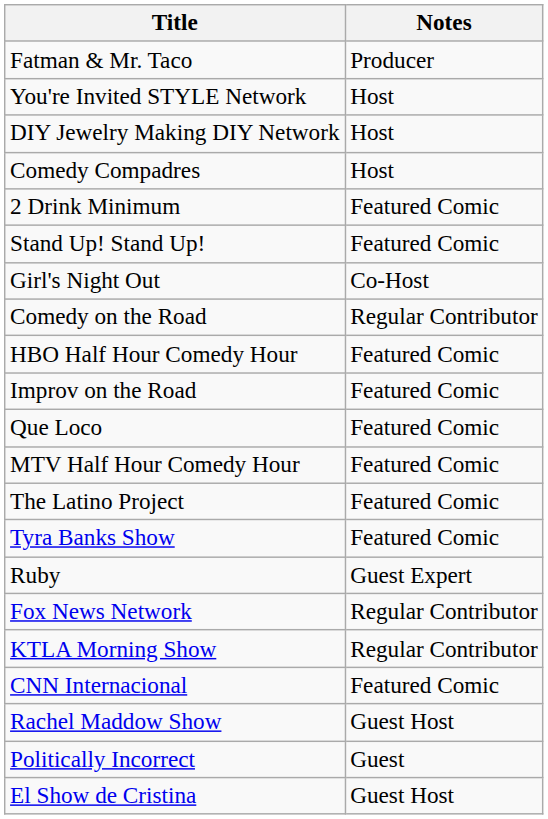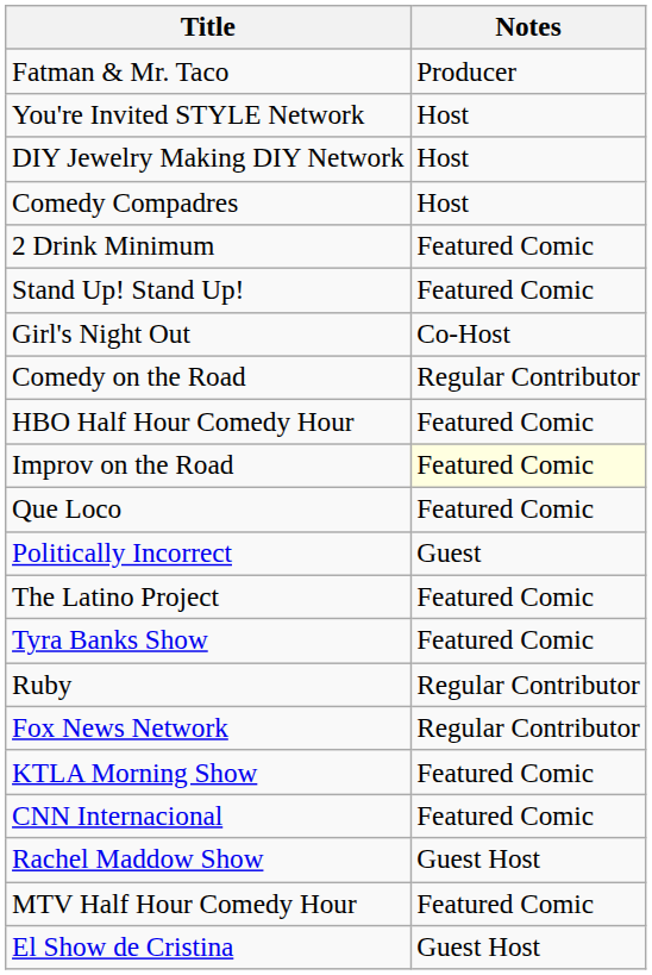Improv on the Road | Notes: no background -> lightyellow background
rows swapped: MTV Half Hour Comedy Hour <-> Politically Incorrect
Ruby | Notes: Guest Expert -> Regular Contributor
KTLA Morning Show | Notes: Regular Contributor -> Featured Comic
